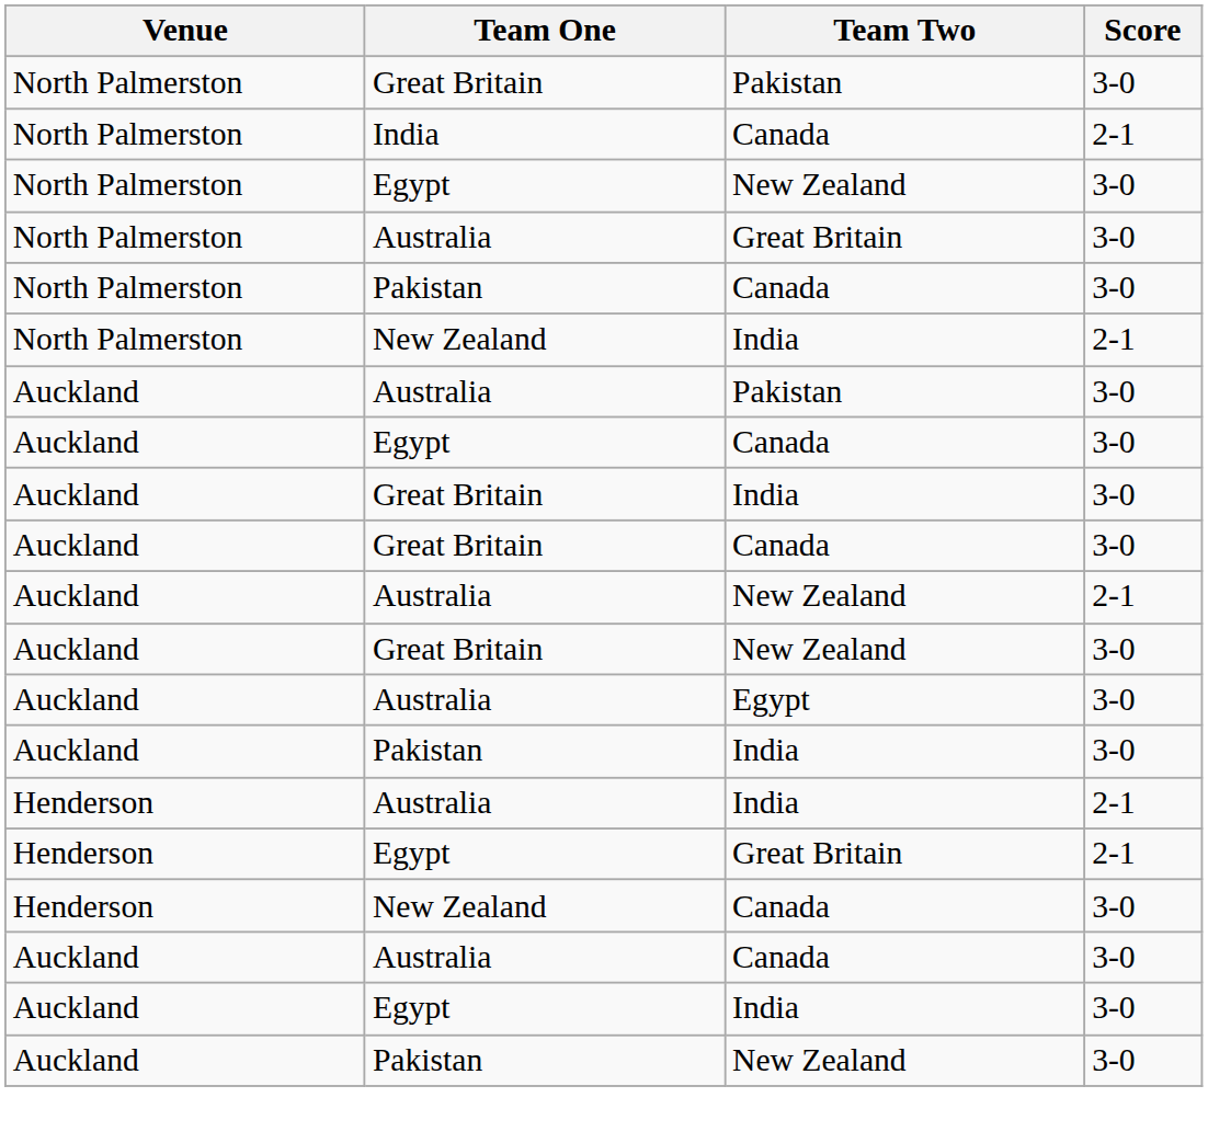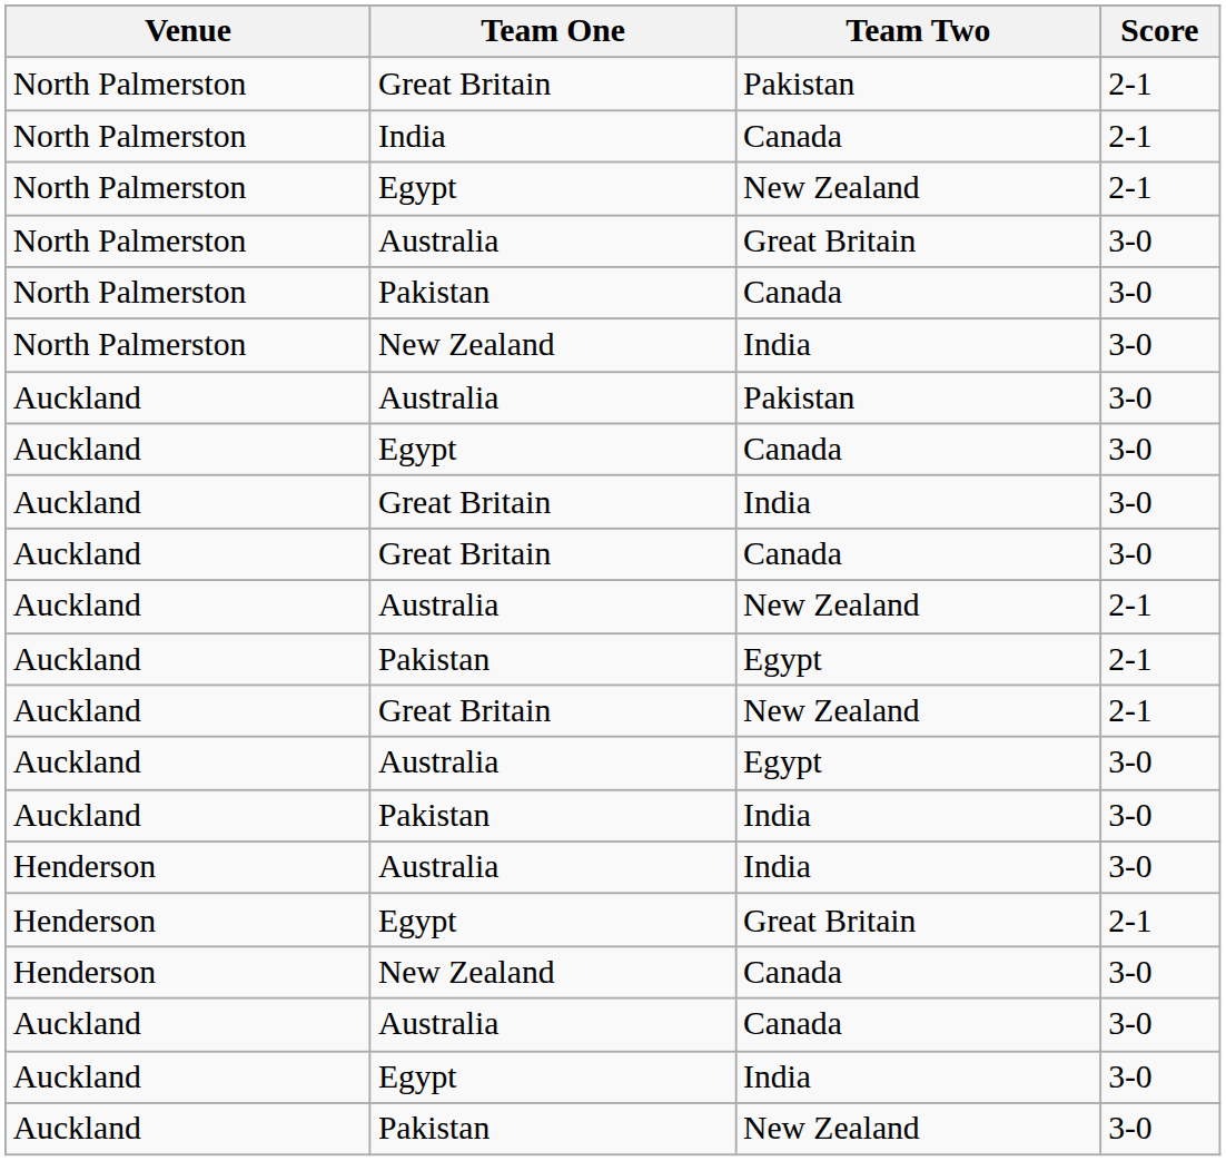Great Britain / Pakistan | Score: 3-0 -> 2-1
Egypt / New Zealand | Score: 3-0 -> 2-1
New Zealand / India | Score: 2-1 -> 3-0
+ row: Auckland | Pakistan | Egypt | 2-1
Great Britain / New Zealand | Score: 3-0 -> 2-1
Australia / India | Score: 2-1 -> 3-0
